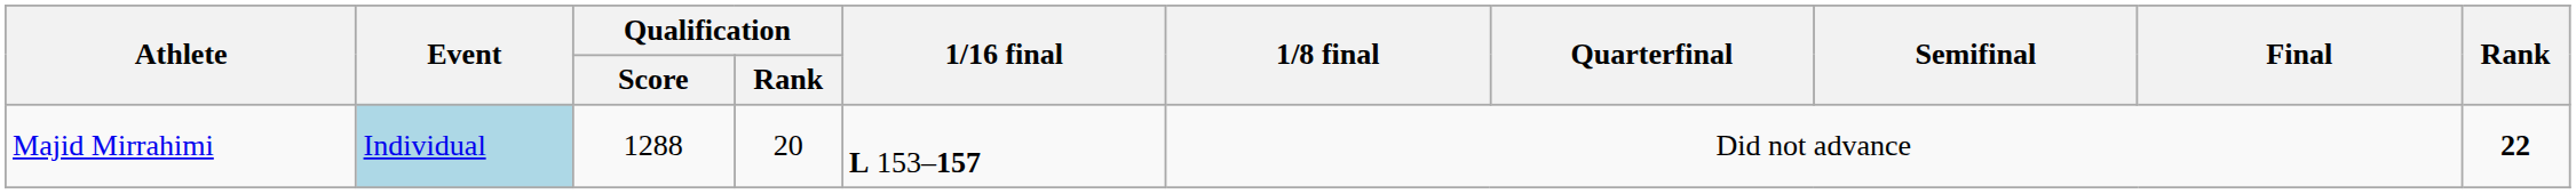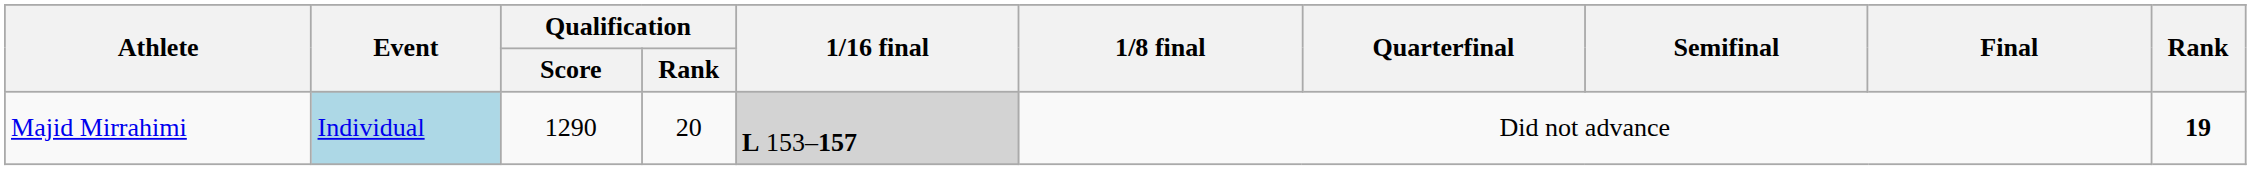Majid Mirrahimi | Qualification / Score: 1288 -> 1290
Majid Mirrahimi | 1/16 final: no background -> lightgrey background
Majid Mirrahimi | Rank: 22 -> 19
